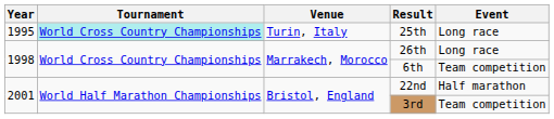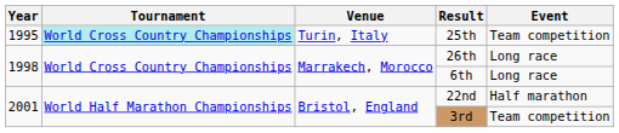25th | Event: Long race -> Team competition
6th | Event: Team competition -> Long race
